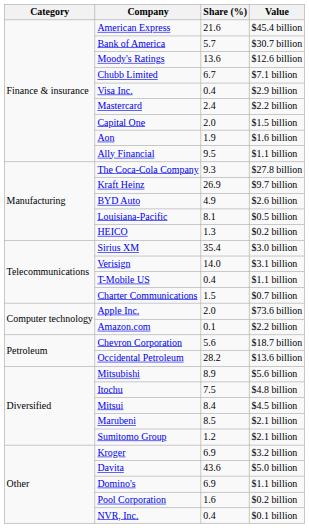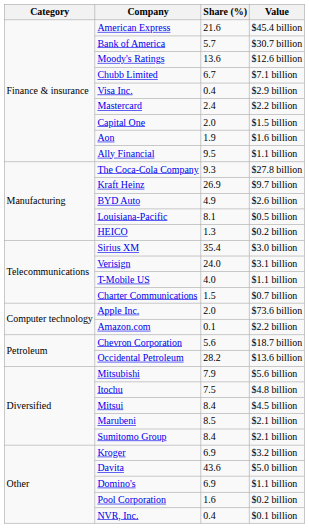Verisign | Share (%): 14.0 -> 24.0
T-Mobile US | Share (%): 0.4 -> 4.0
Mitsubishi | Share (%): 8.9 -> 7.9
Sumitomo Group | Share (%): 1.2 -> 8.4
